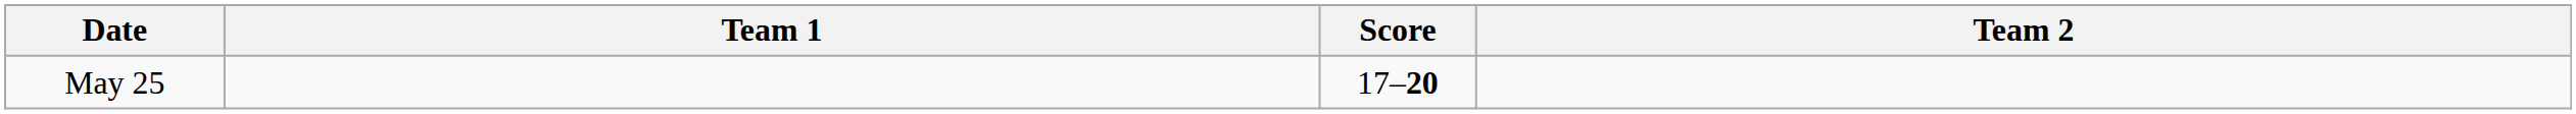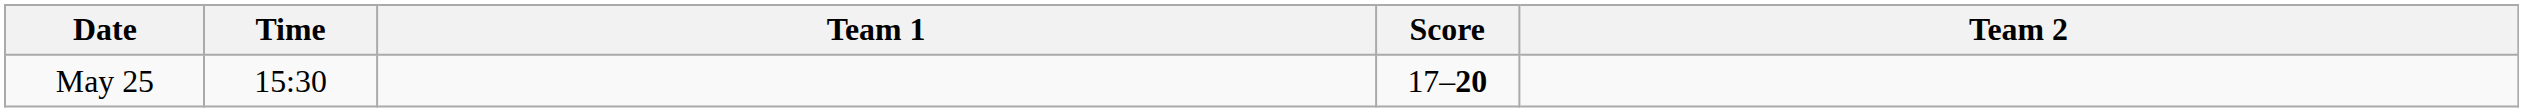+ column: Time | 15:30
